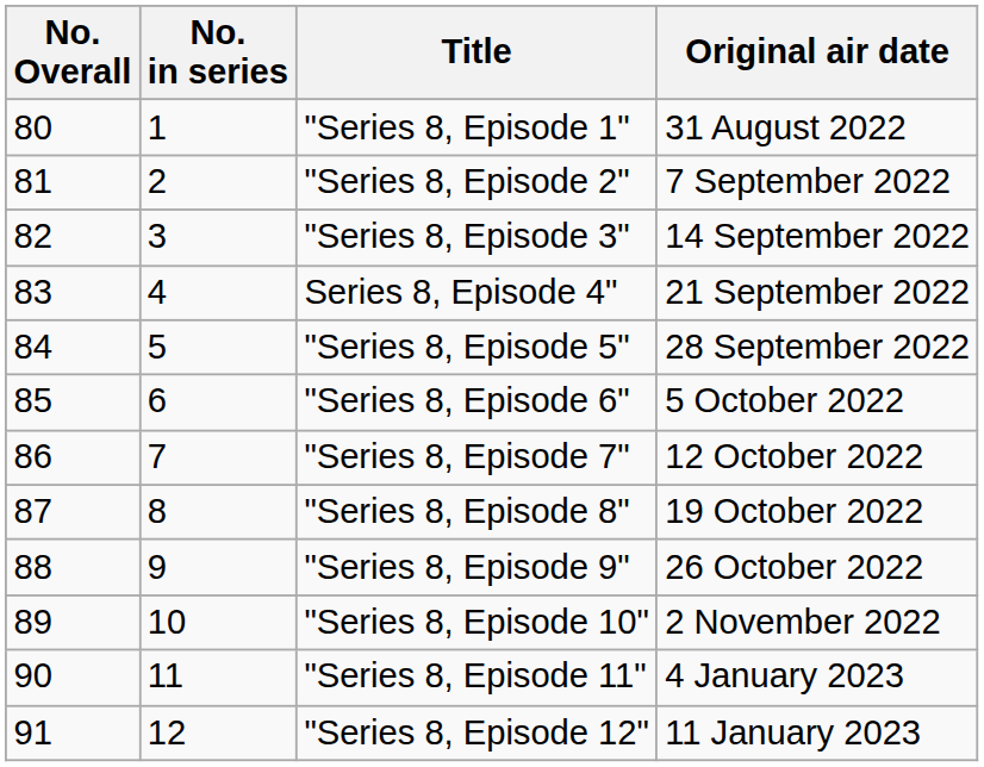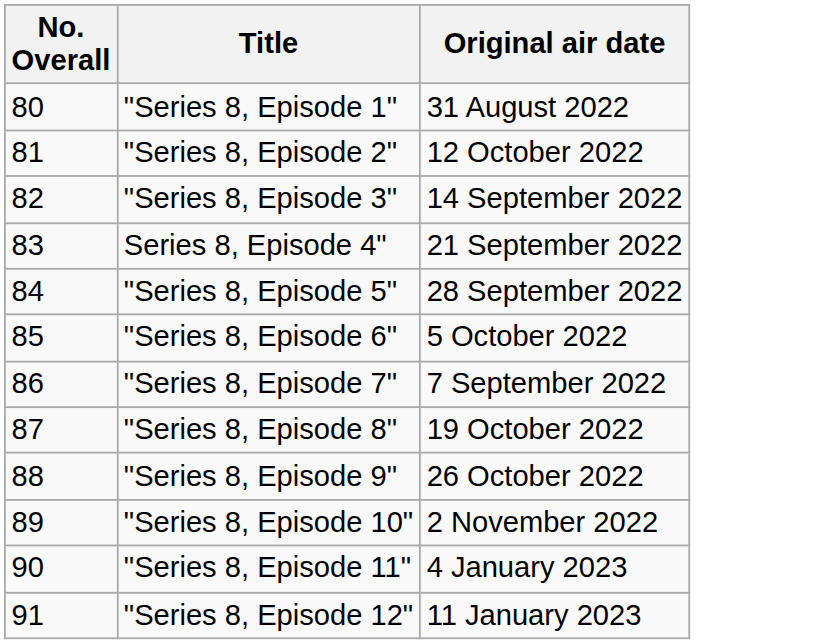- column: No. in series | 1 | 2 | 3 | 4 | 5 | 6 | 7 | 8 | 9 | 10 | 11 | 12
"Series 8, Episode 2" | Original air date: 7 September 2022 -> 12 October 2022
"Series 8, Episode 7" | Original air date: 12 October 2022 -> 7 September 2022
